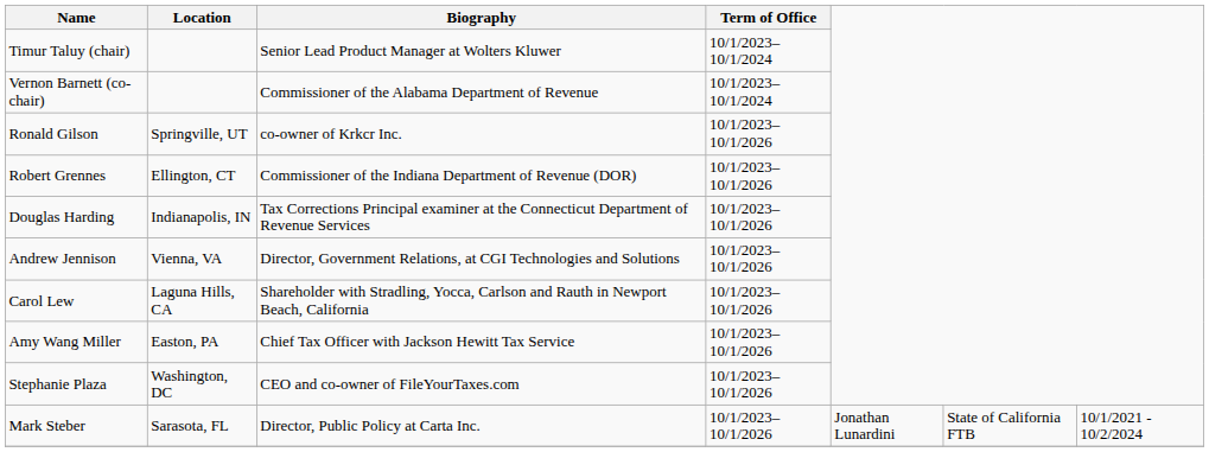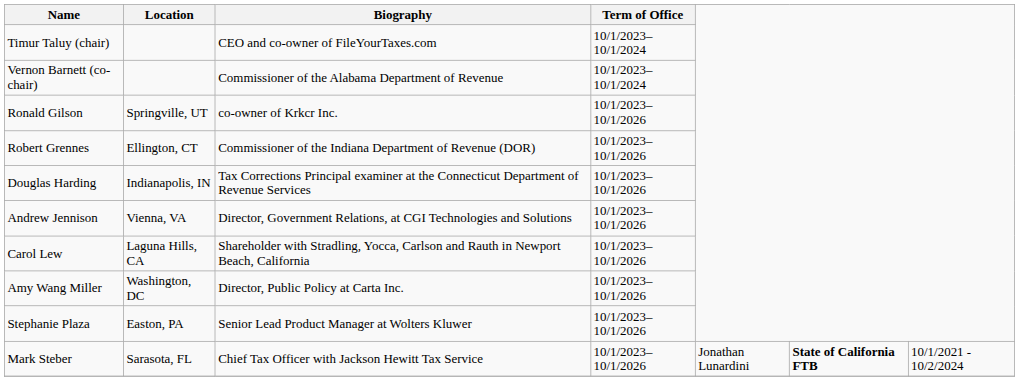Timur Taluy (chair) | Biography: Senior Lead Product Manager at Wolters Kluwer -> CEO and co-owner of FileYourTaxes.com
Amy Wang Miller | Location: Easton, PA -> Washington, DC
Amy Wang Miller | Biography: Chief Tax Officer with Jackson Hewitt Tax Service -> Director, Public Policy at Carta Inc.
Stephanie Plaza | Location: Washington, DC -> Easton, PA
Stephanie Plaza | Biography: CEO and co-owner of FileYourTaxes.com -> Senior Lead Product Manager at Wolters Kluwer
Mark Steber | Biography: Director, Public Policy at Carta Inc. -> Chief Tax Officer with Jackson Hewitt Tax Service
Mark Steber | column 6: normal -> bold
